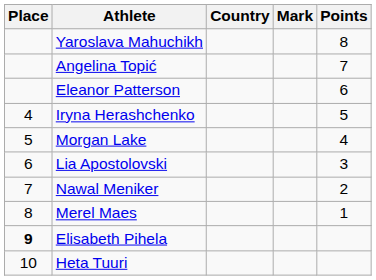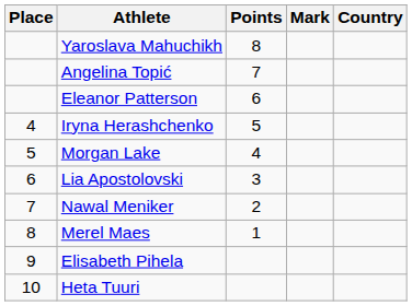columns swapped: Country <-> Points
Elisabeth Pihela | Place: bold -> normal
